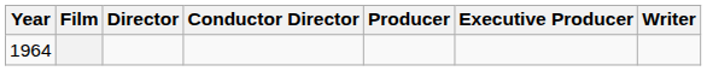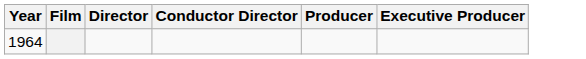- column: Writer
